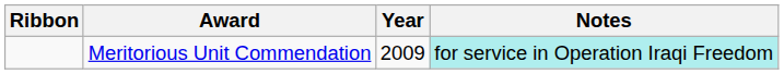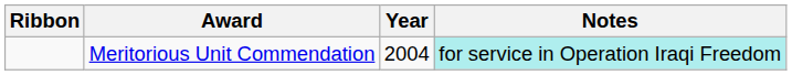Meritorious Unit Commendation | Year: 2009 -> 2004
